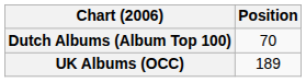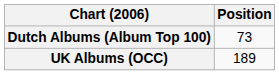Dutch Albums (Album Top 100) | Position: 70 -> 73
